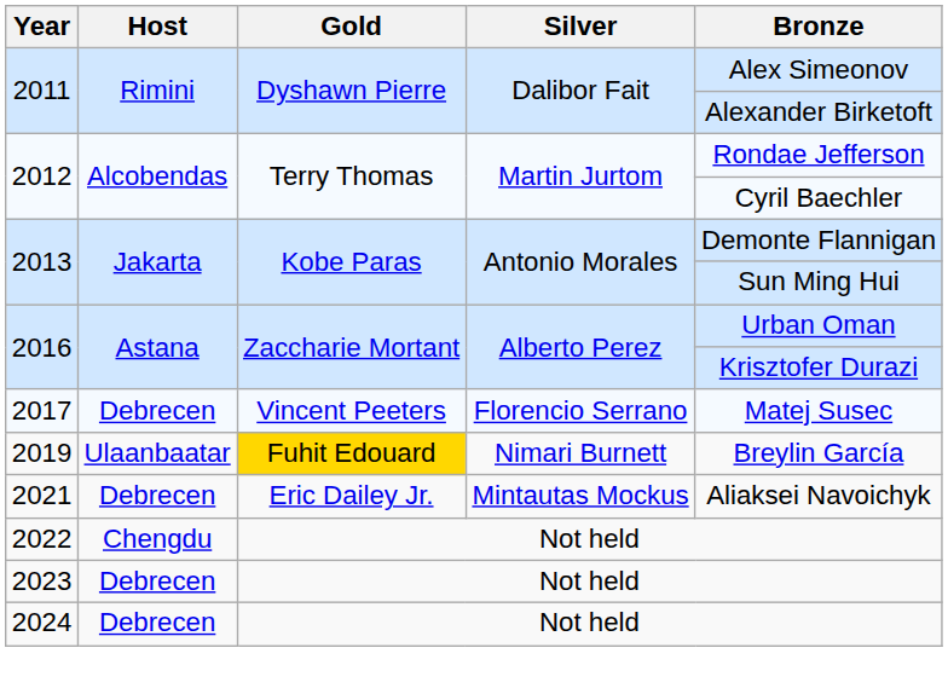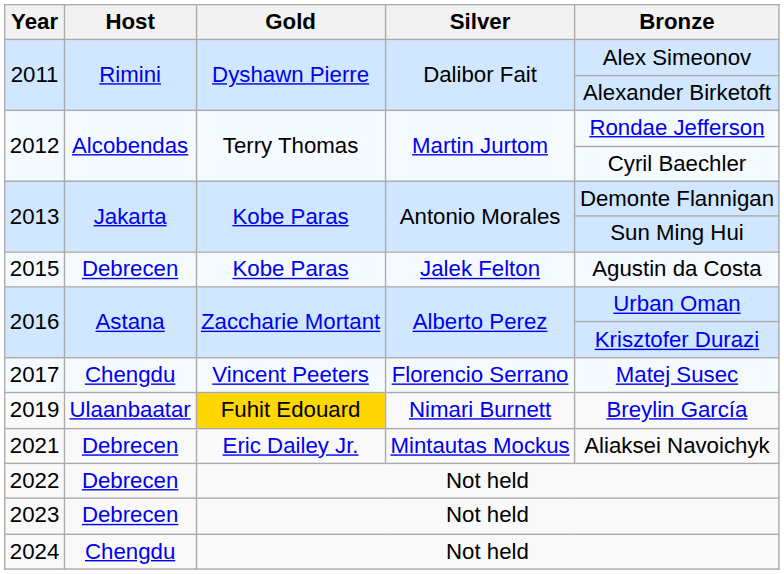+ row: 2015 | Debrecen | Kobe Paras | Jalek Felton | Agustin da Costa
2017 | Host: Debrecen -> Chengdu
2022 | Host: Chengdu -> Debrecen
2024 | Host: Debrecen -> Chengdu
